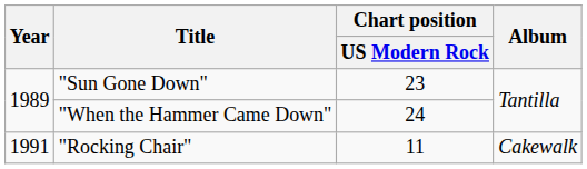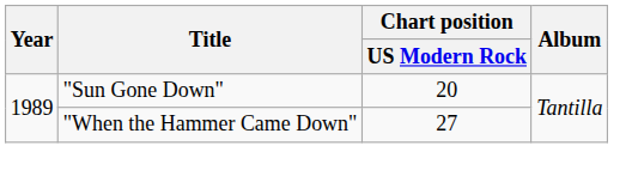"Sun Gone Down" | Chart position / US Modern Rock: 23 -> 20
"When the Hammer Came Down" | Chart position / US Modern Rock: 24 -> 27
- row: 1991 | "Rocking Chair" | 11 | Cakewalk
